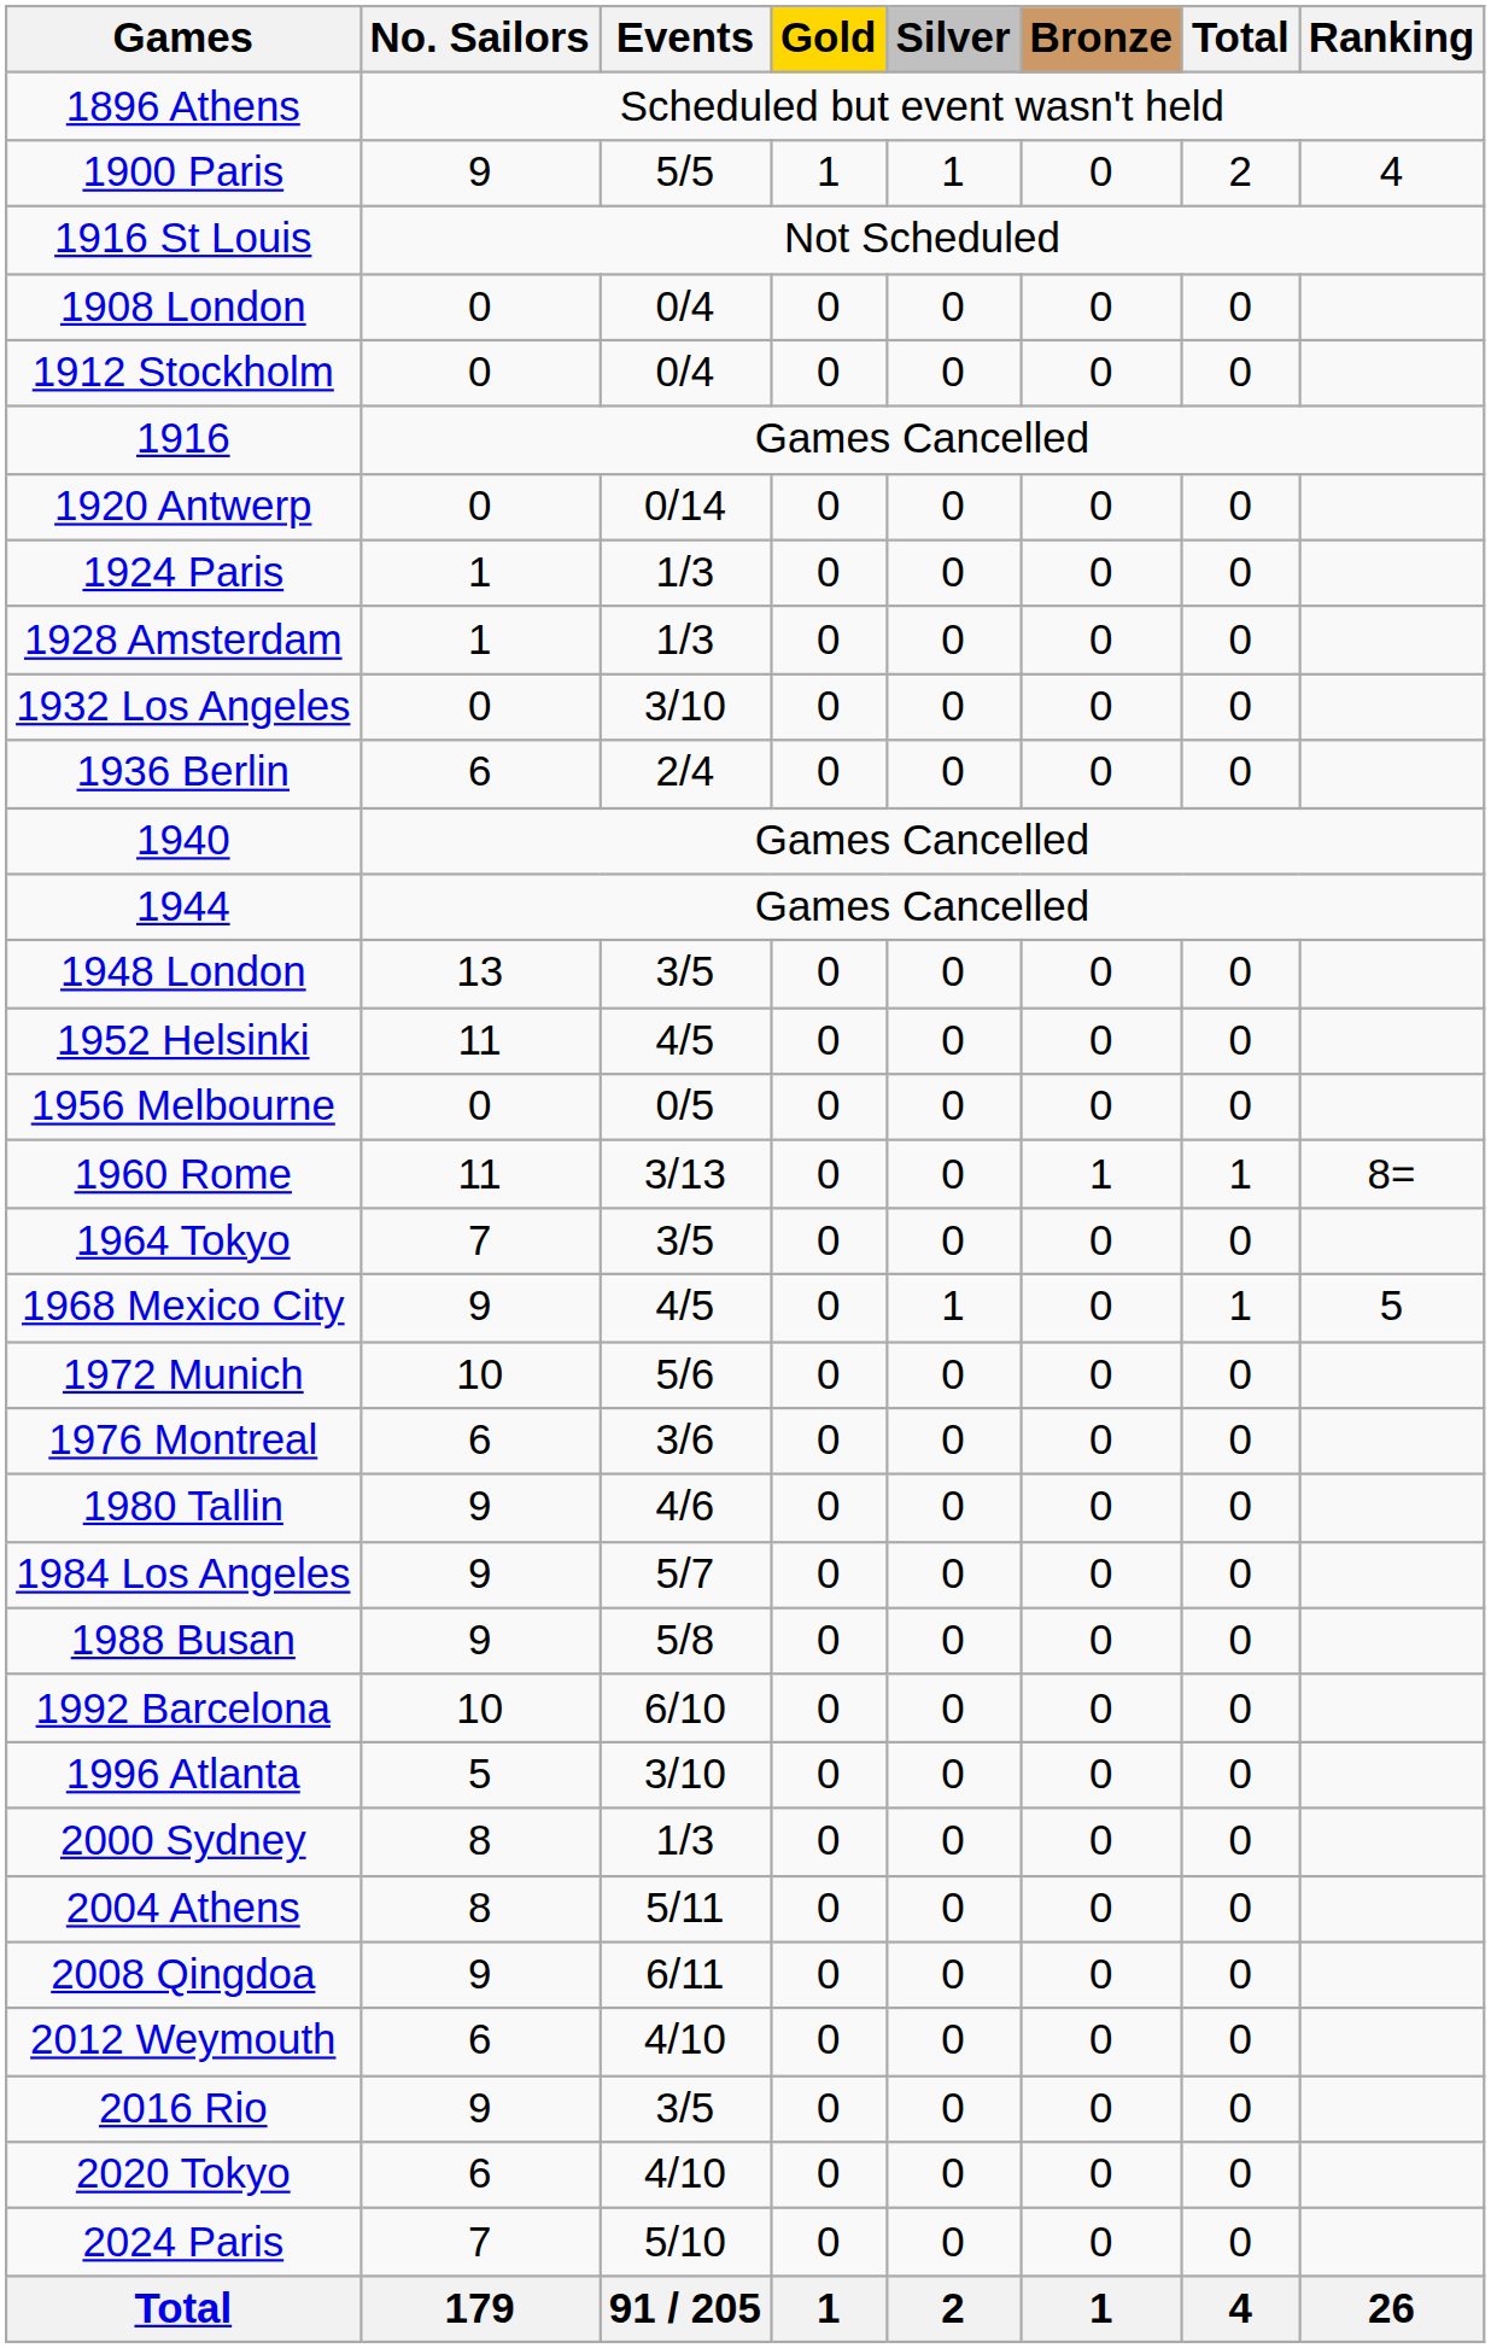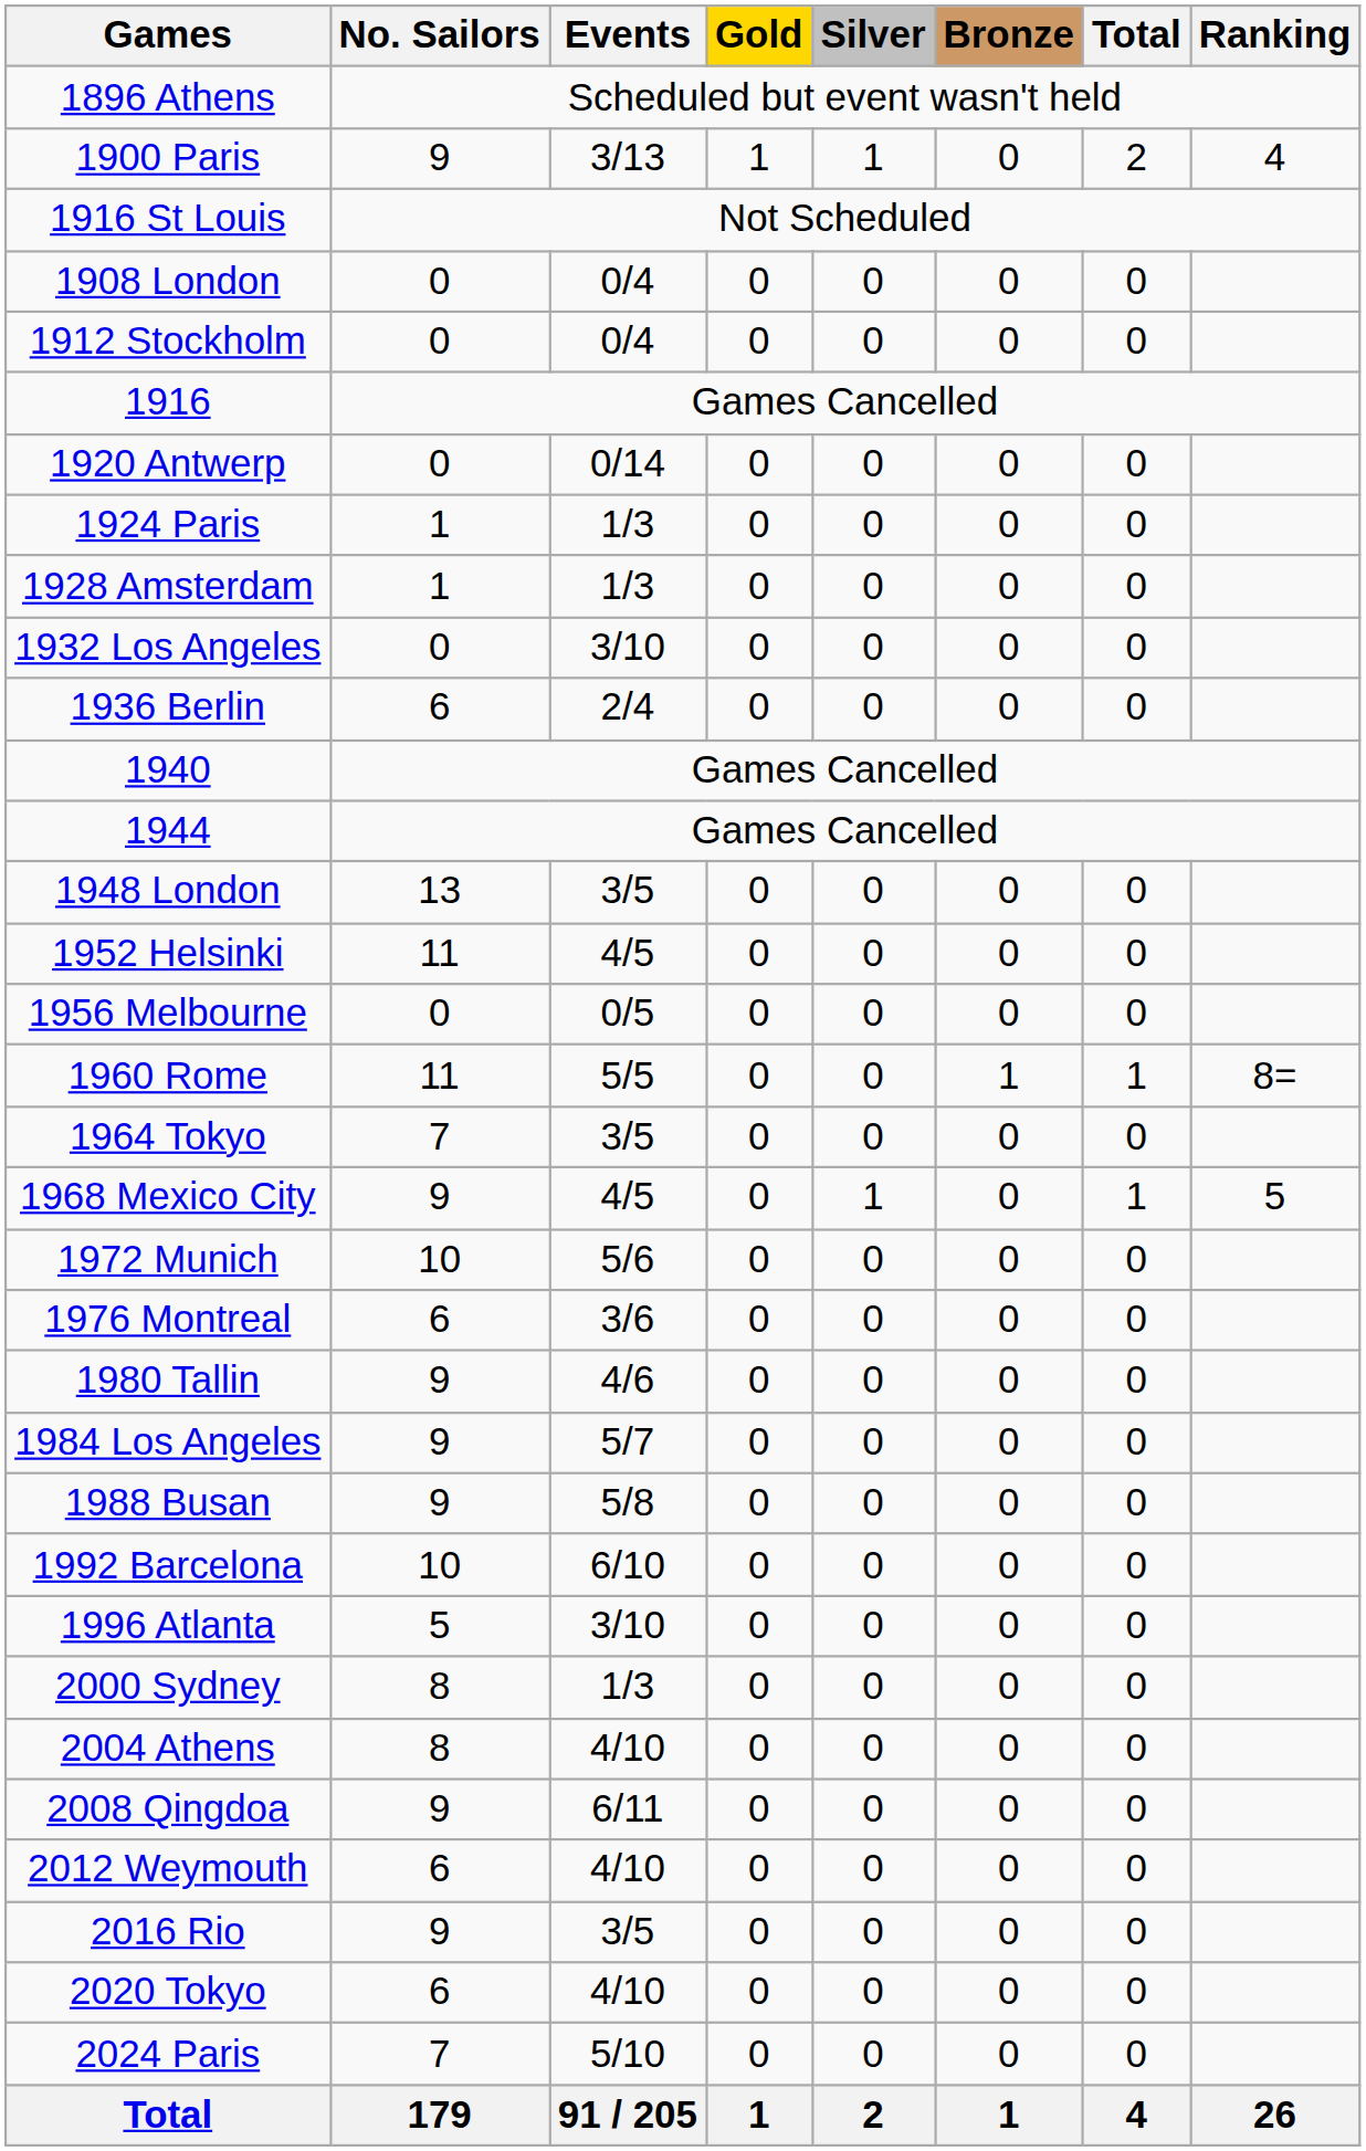1900 Paris | Events: 5/5 -> 3/13
1960 Rome | Events: 3/13 -> 5/5
2004 Athens | Events: 5/11 -> 4/10
